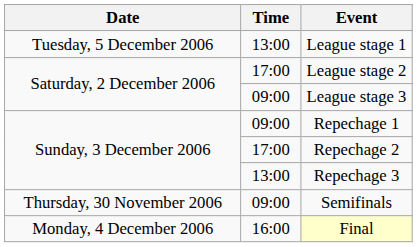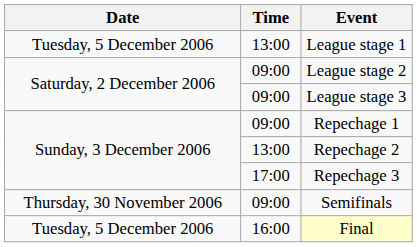League stage 2 | Time: 17:00 -> 09:00
Repechage 2 | Time: 17:00 -> 13:00
Repechage 3 | Time: 13:00 -> 17:00
Final | Date: Monday, 4 December 2006 -> Tuesday, 5 December 2006
